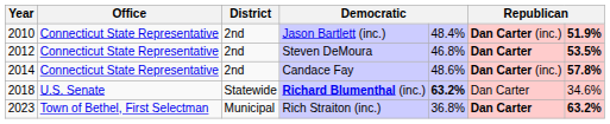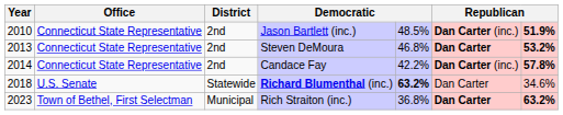Jason Bartlett (inc.) | column 5: 48.4% -> 48.5%
Steven DeMoura | Year: 2012 -> 2013
Steven DeMoura | column 7: 53.5% -> 53.2%
Candace Fay | column 5: 48.6% -> 42.2%
